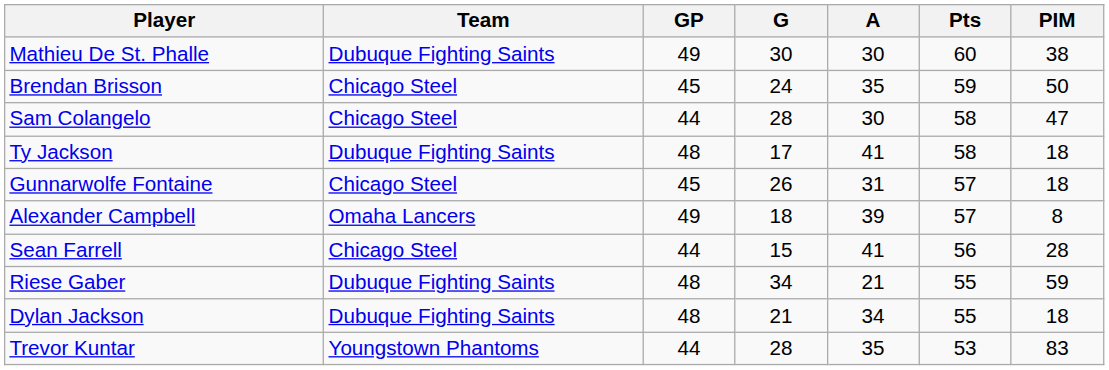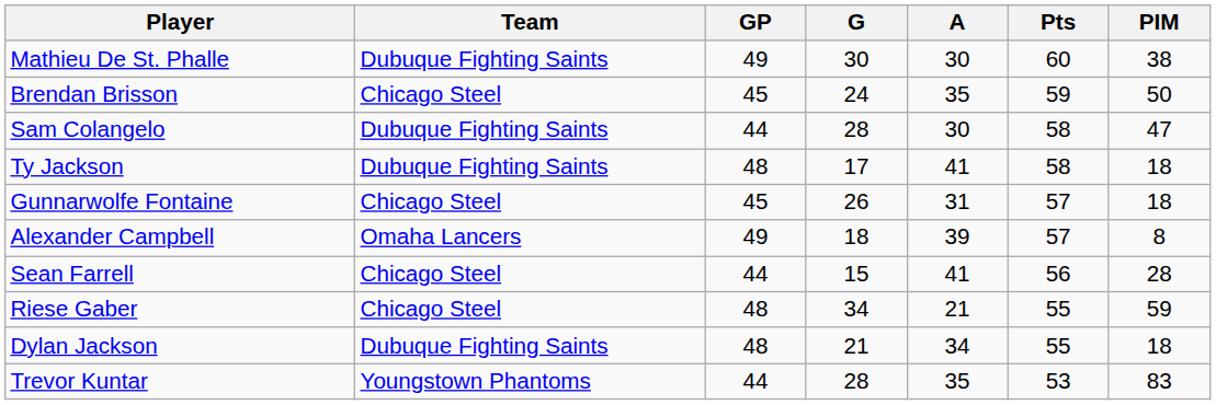Sam Colangelo | Team: Chicago Steel -> Dubuque Fighting Saints
Riese Gaber | Team: Dubuque Fighting Saints -> Chicago Steel
